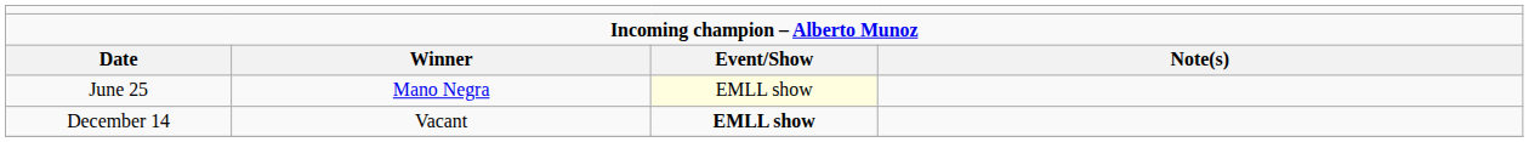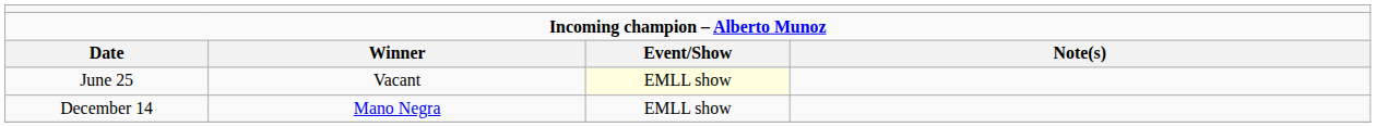June 25 | column 2: Mano Negra -> Vacant
December 14 | column 2: Vacant -> Mano Negra
December 14 | column 3: bold -> normal
